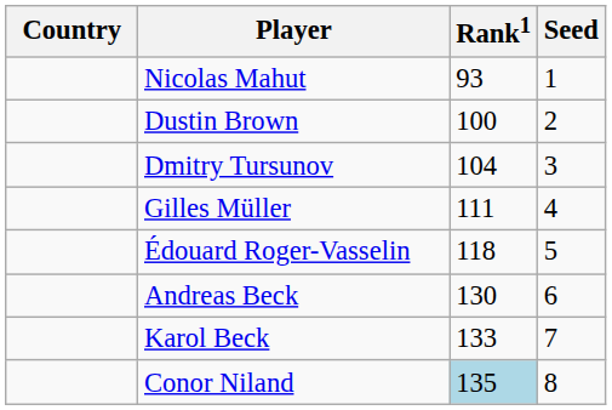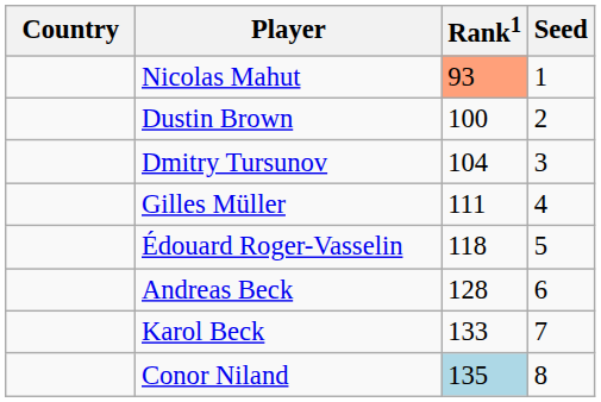Nicolas Mahut | Rank1: no background -> lightsalmon background
Andreas Beck | Rank1: 130 -> 128
